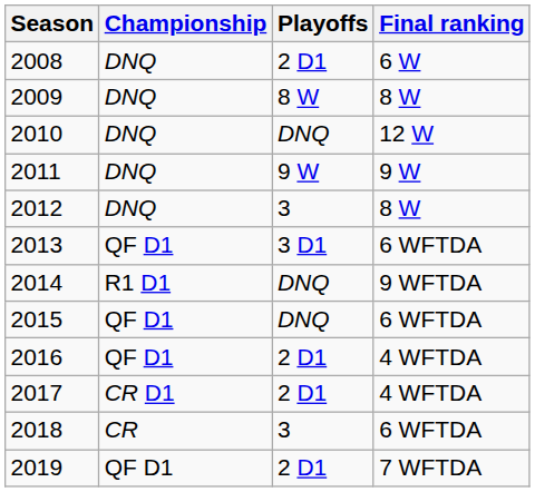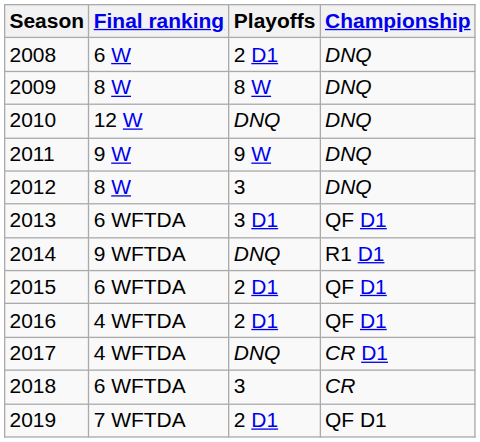columns swapped: Final ranking <-> Championship
2015 | Playoffs: DNQ -> 2 D1
2017 | Playoffs: 2 D1 -> DNQ
